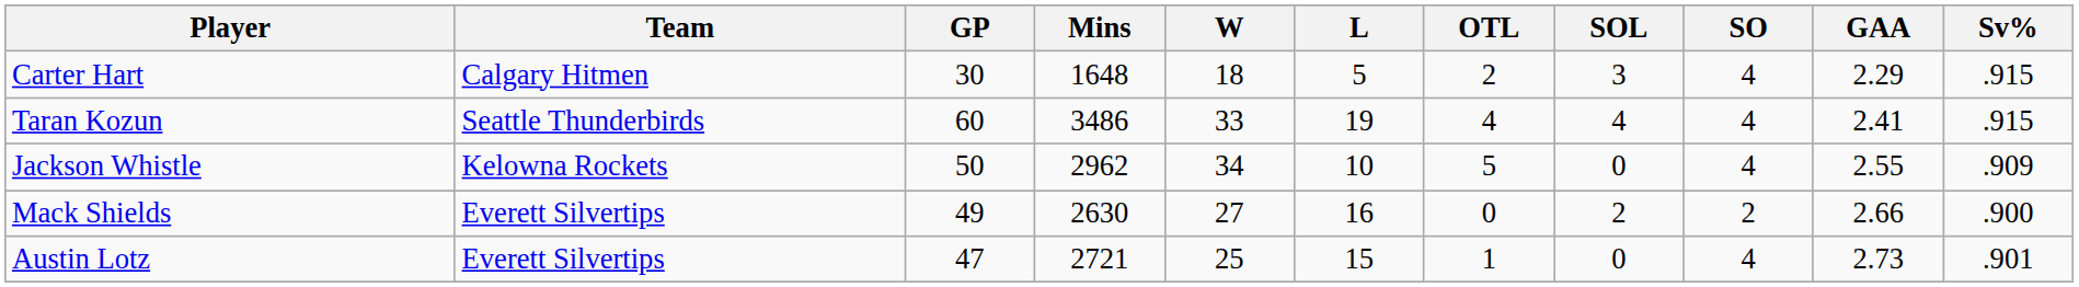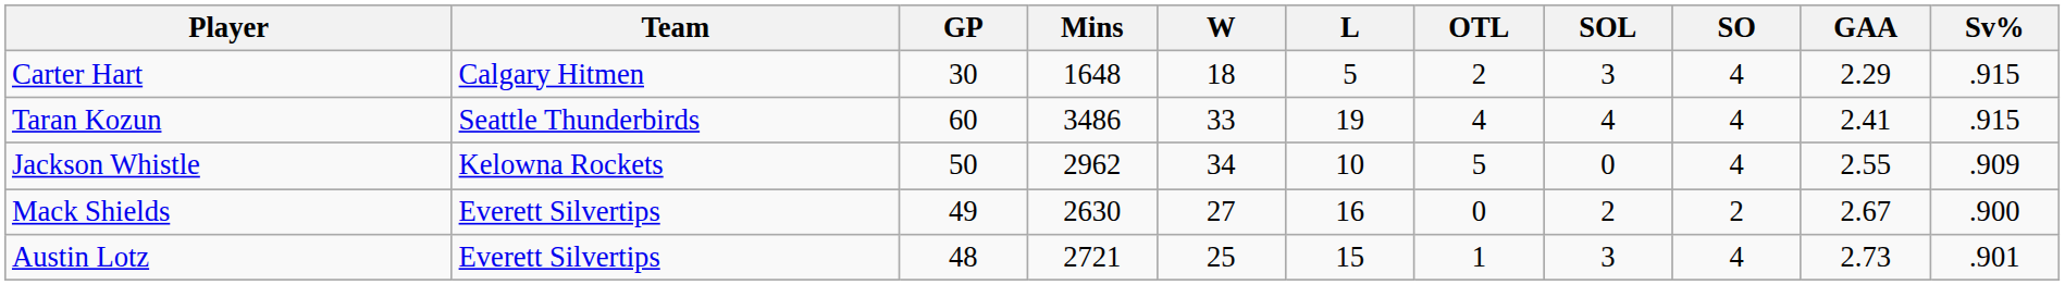Mack Shields | GAA: 2.66 -> 2.67
Austin Lotz | GP: 47 -> 48
Austin Lotz | SOL: 0 -> 3
